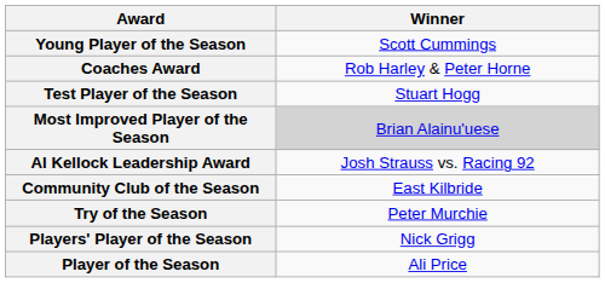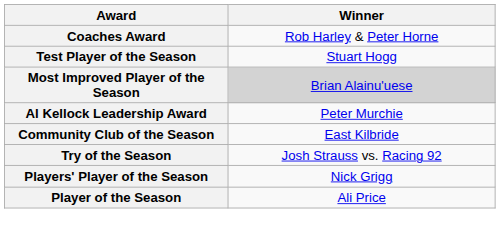- row: Young Player of the Season | Scott Cummings
Al Kellock Leadership Award | Winner: Josh Strauss vs. Racing 92 -> Peter Murchie
Try of the Season | Winner: Peter Murchie -> Josh Strauss vs. Racing 92
